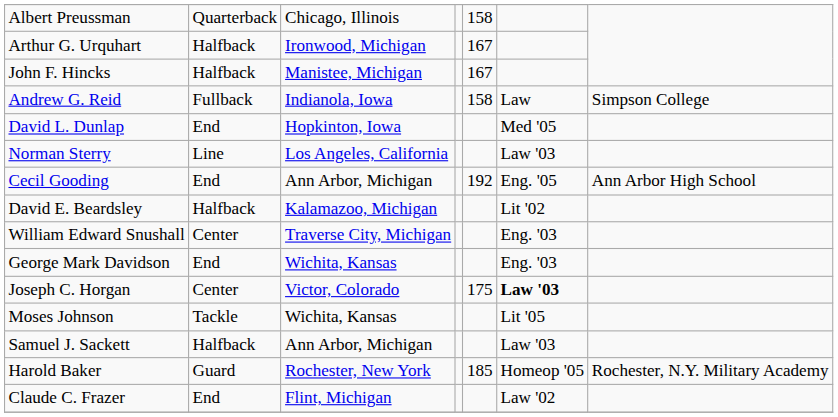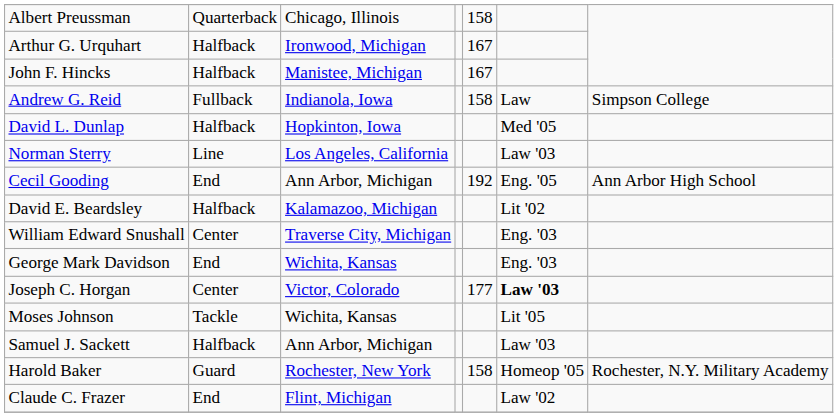David L. Dunlap | column 2: End -> Halfback
Joseph C. Horgan | column 5: 175 -> 177
Harold Baker | column 5: 185 -> 158
